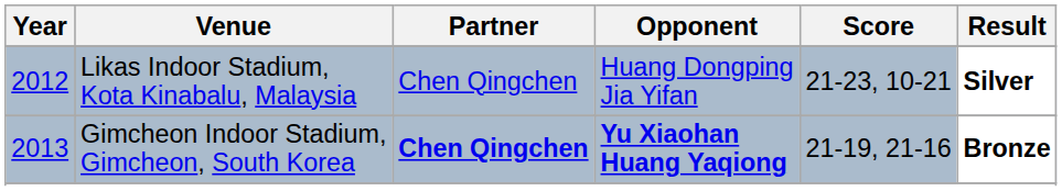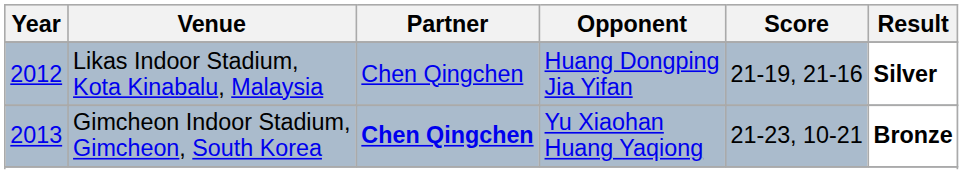Likas Indoor Stadium, Kota Kinabalu, Malaysia | Score: 21-23, 10-21 -> 21-19, 21-16
Gimcheon Indoor Stadium, Gimcheon, South Korea | Opponent: bold -> normal
Gimcheon Indoor Stadium, Gimcheon, South Korea | Score: 21-19, 21-16 -> 21-23, 10-21
